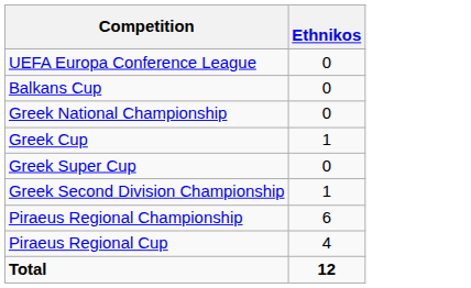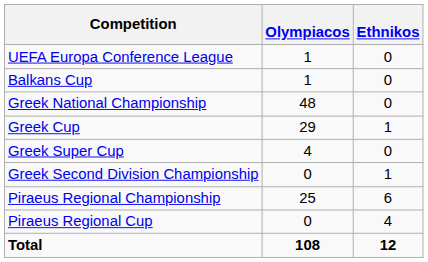+ column: Olympiacos | 1 | 1 | 48 | 29 | 4 | 0 | 25 | 0 | 108
